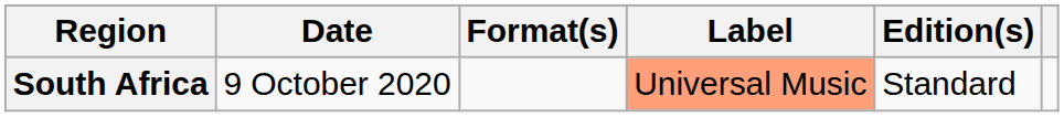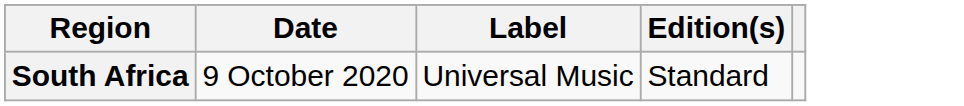- column: Format(s)
South Africa | Label: lightsalmon background -> no background
